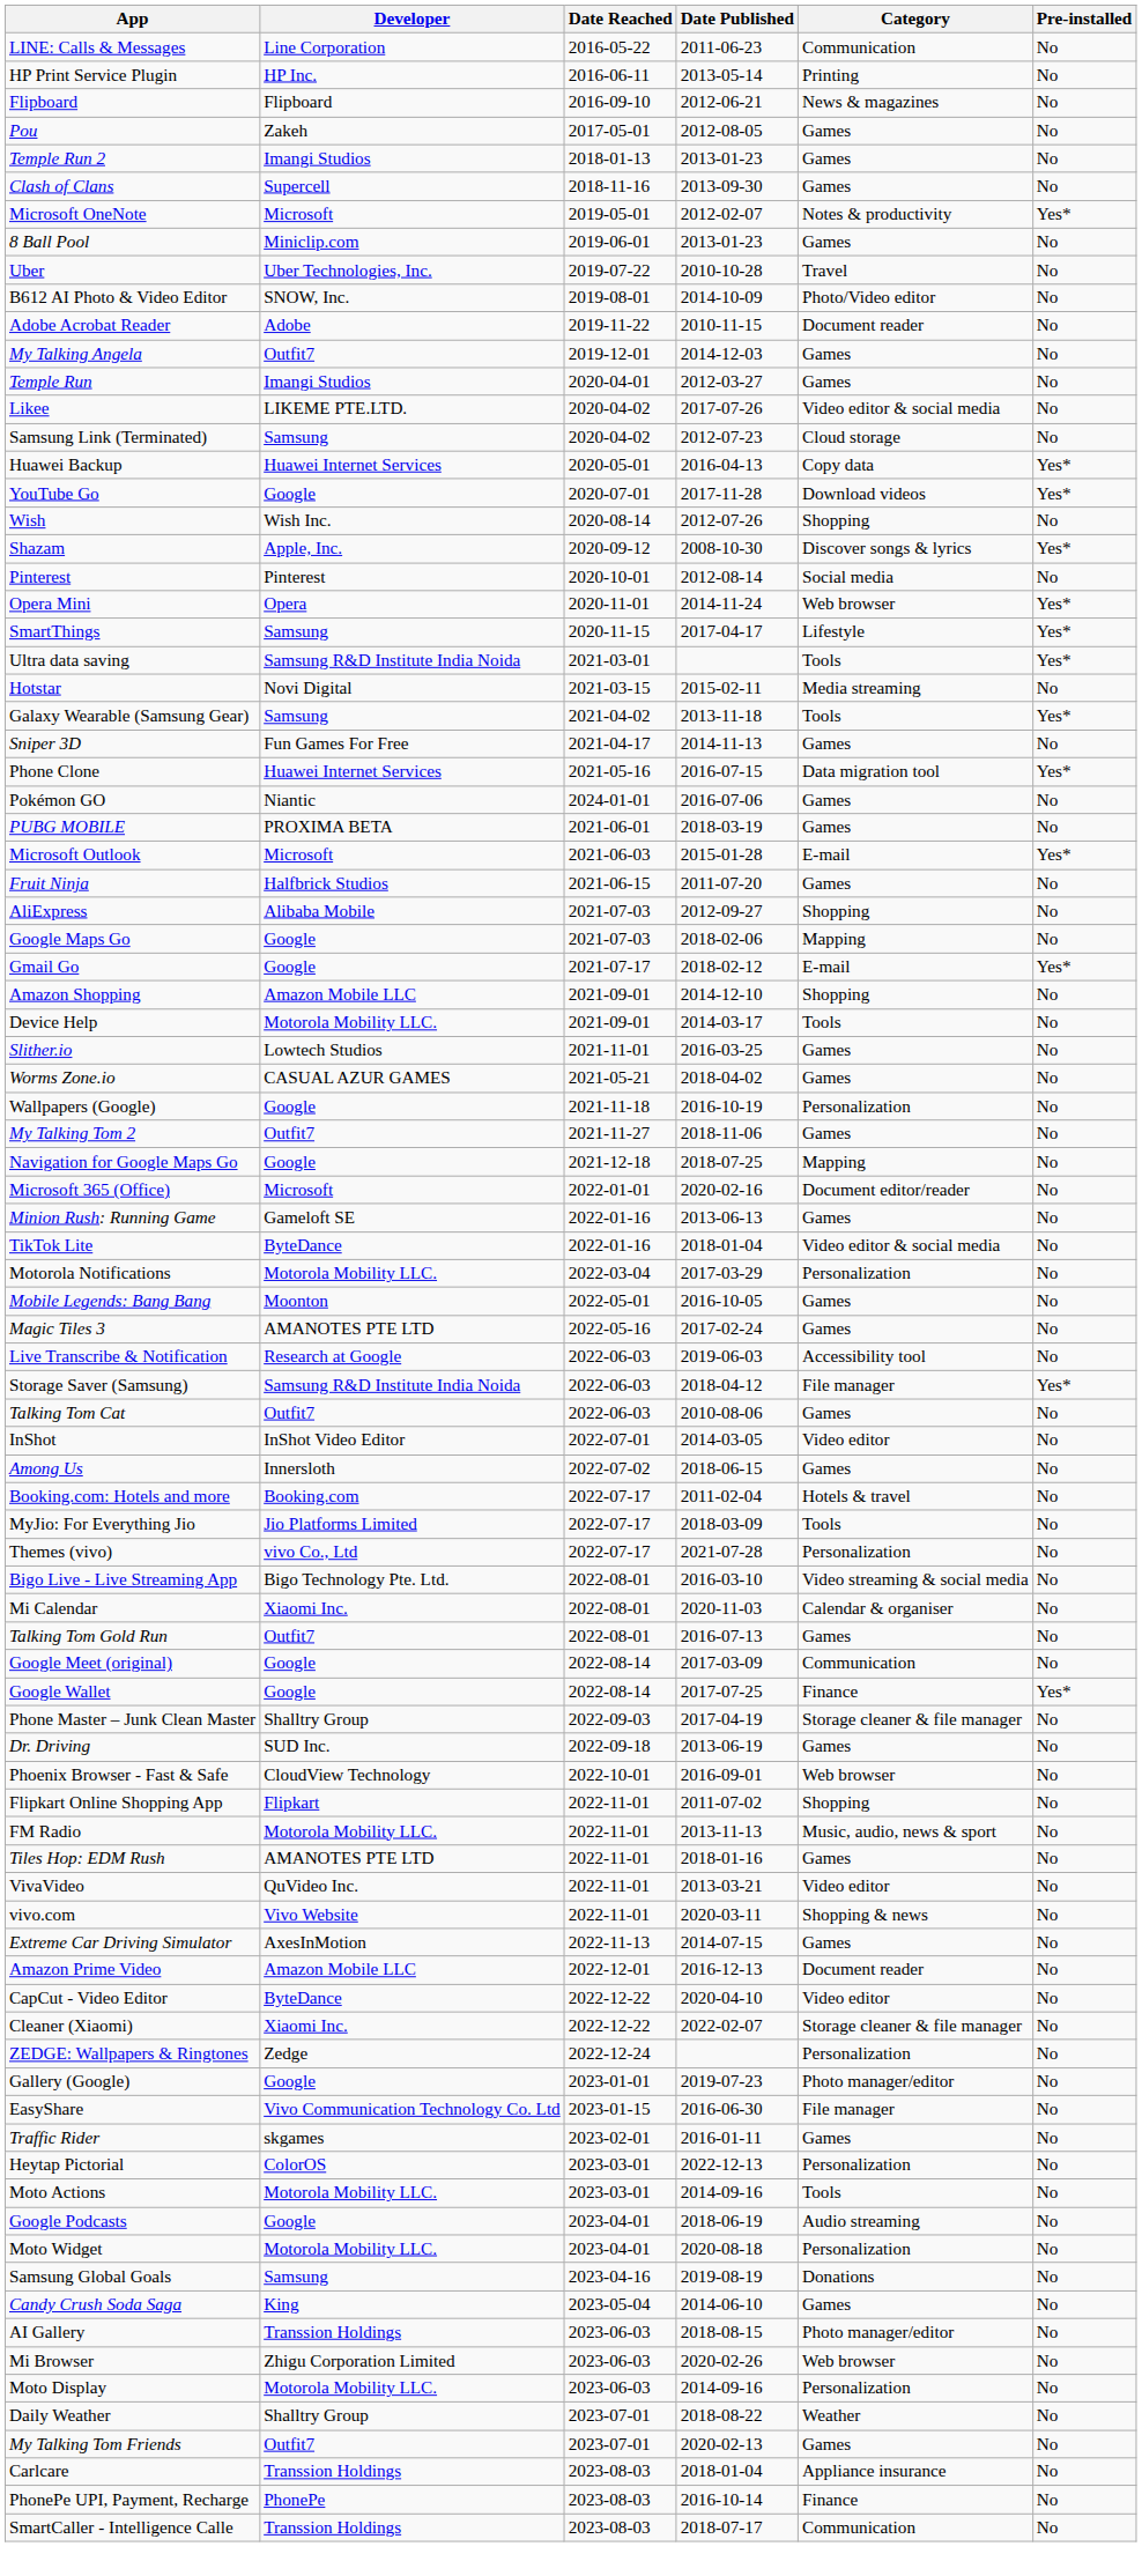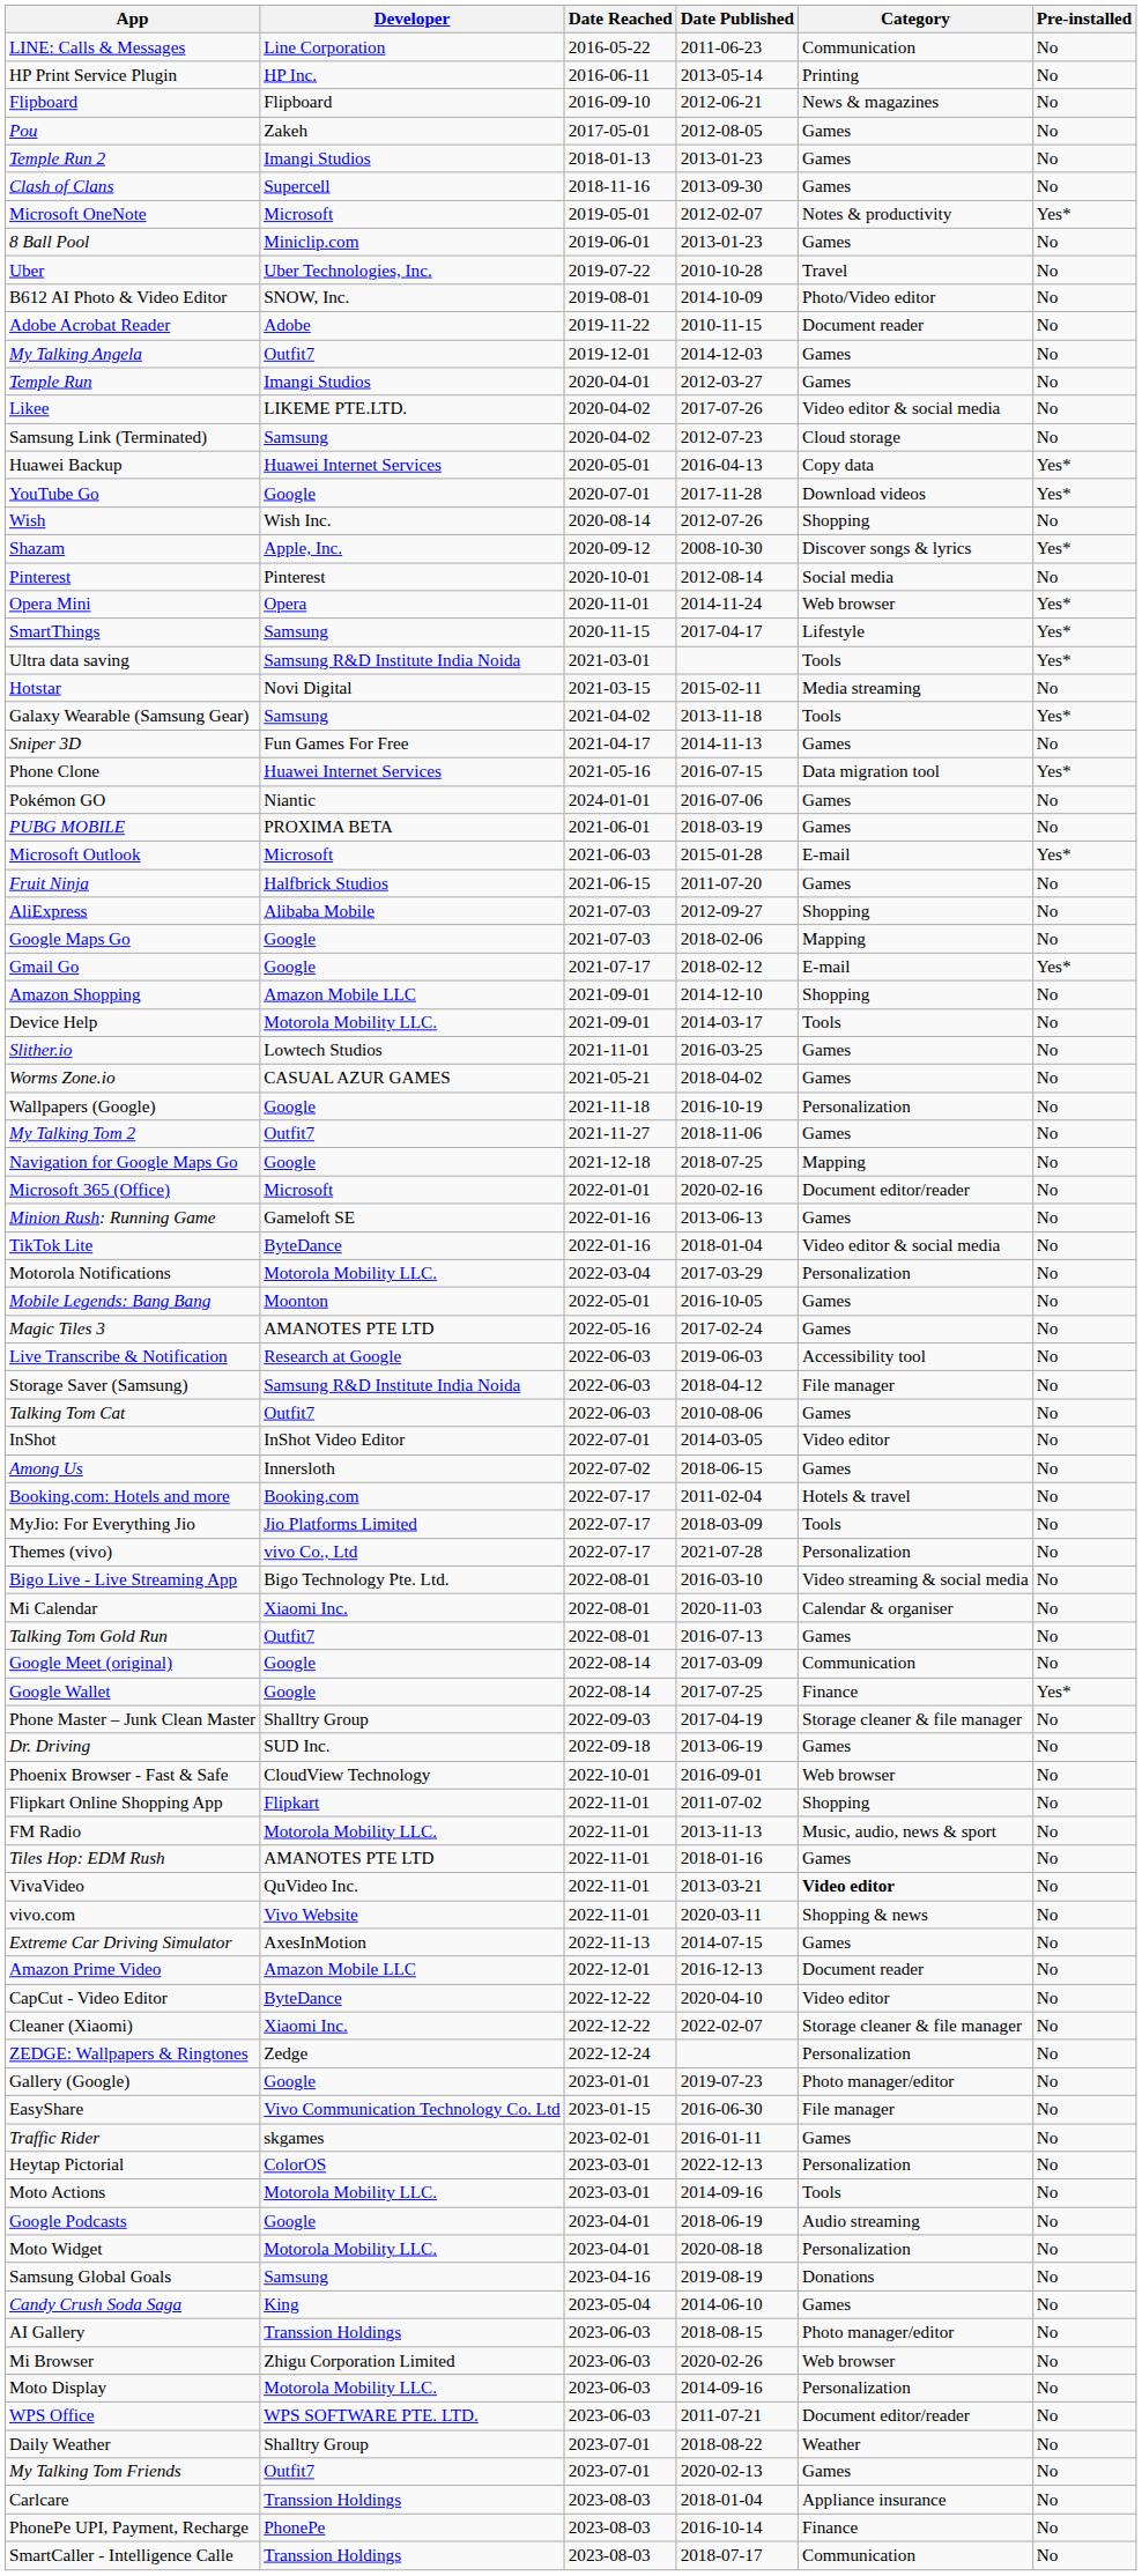Storage Saver (Samsung) | Pre-installed: Yes* -> No
VivaVideo | Category: normal -> bold
+ row: WPS Office | WPS SOFTWARE PTE. LTD. | 2023-06-03 | 2011-07-21 | Document editor/reader | No
